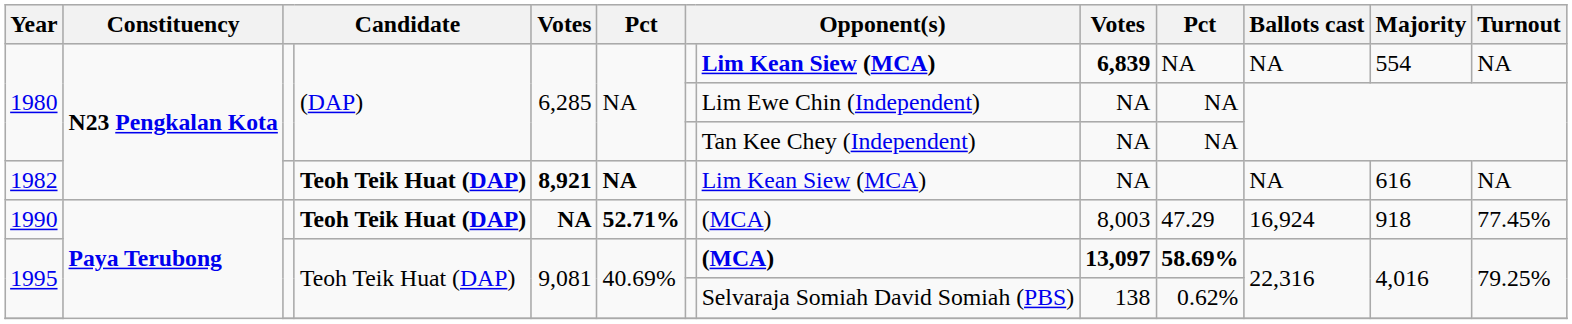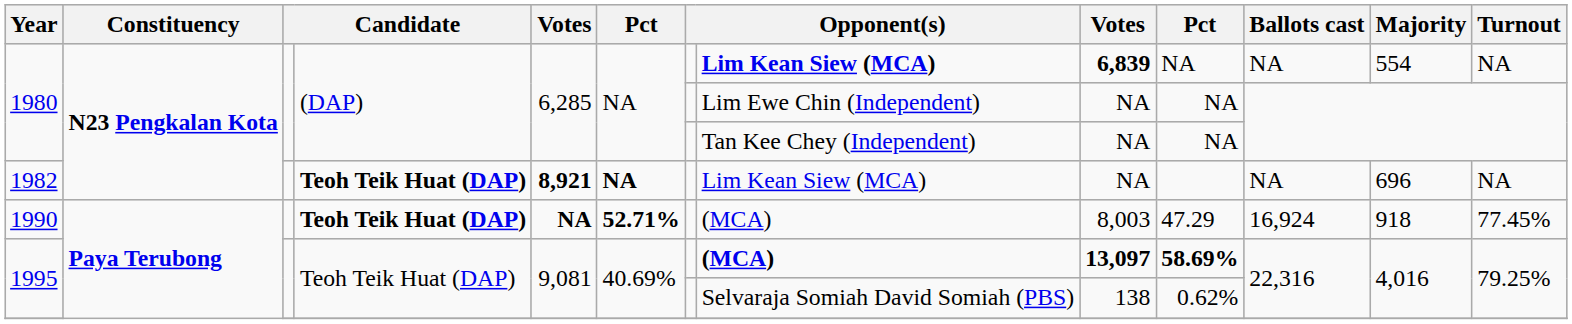1982 | Majority: 616 -> 696
